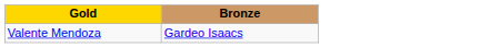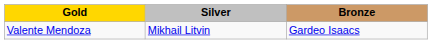+ column: Silver | Mikhail Litvin
